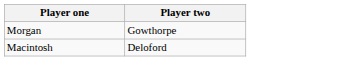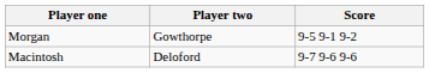+ column: Score | 9-5 9-1 9-2 | 9-7 9-6 9-6
